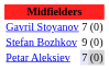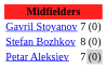Stefan Bozhkov | column 2: 9 -> 8
Petar Aleksiev | column 2: lavender background -> no background
